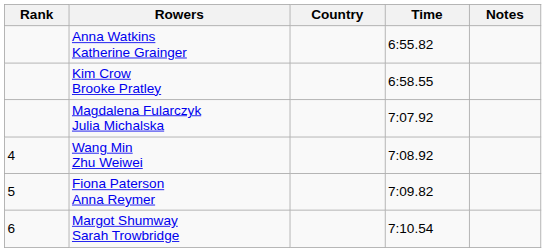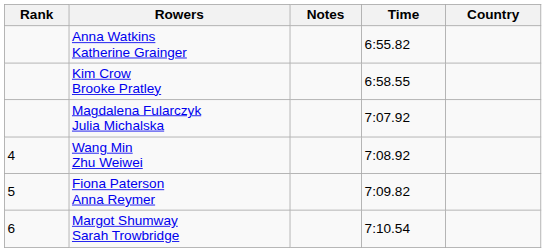columns swapped: Country <-> Notes
